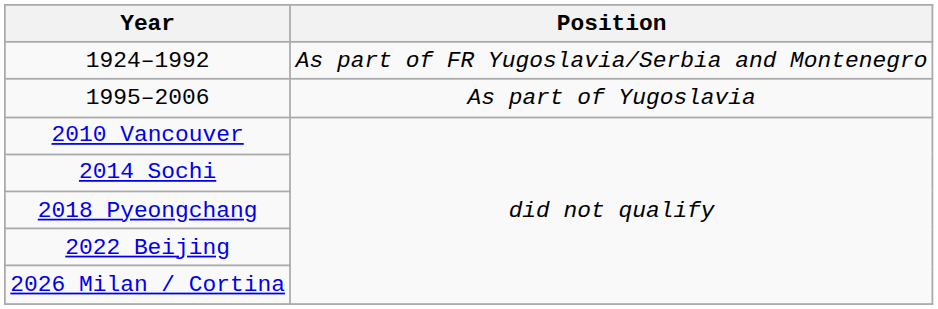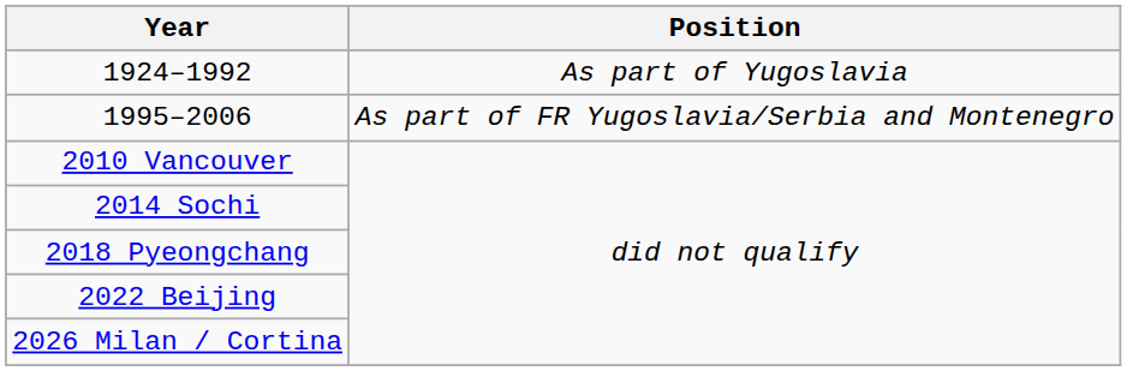1924–1992 | Position: As part of FR Yugoslavia/Serbia and Montenegro -> As part of Yugoslavia
1995–2006 | Position: As part of Yugoslavia -> As part of FR Yugoslavia/Serbia and Montenegro
